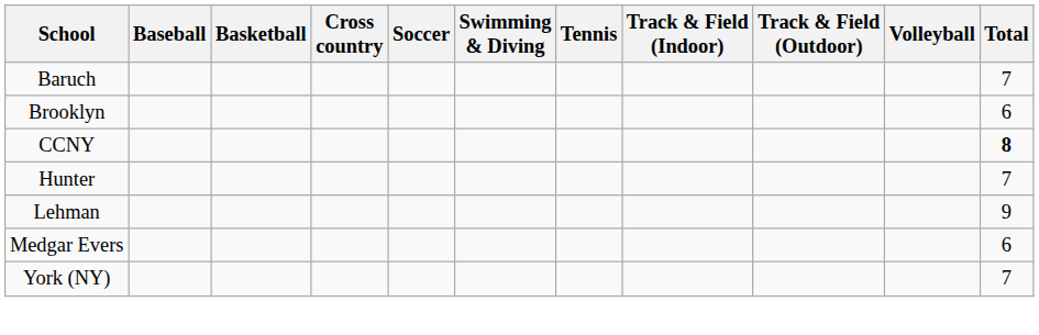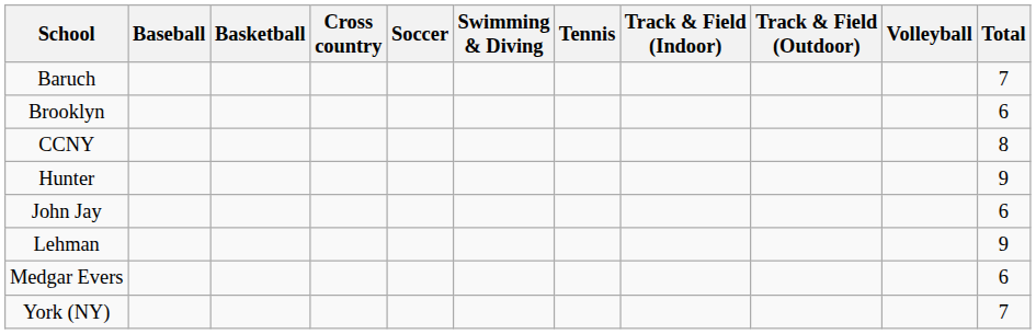CCNY | Total: bold -> normal
Hunter | Total: 7 -> 9
+ row: John Jay | 6
